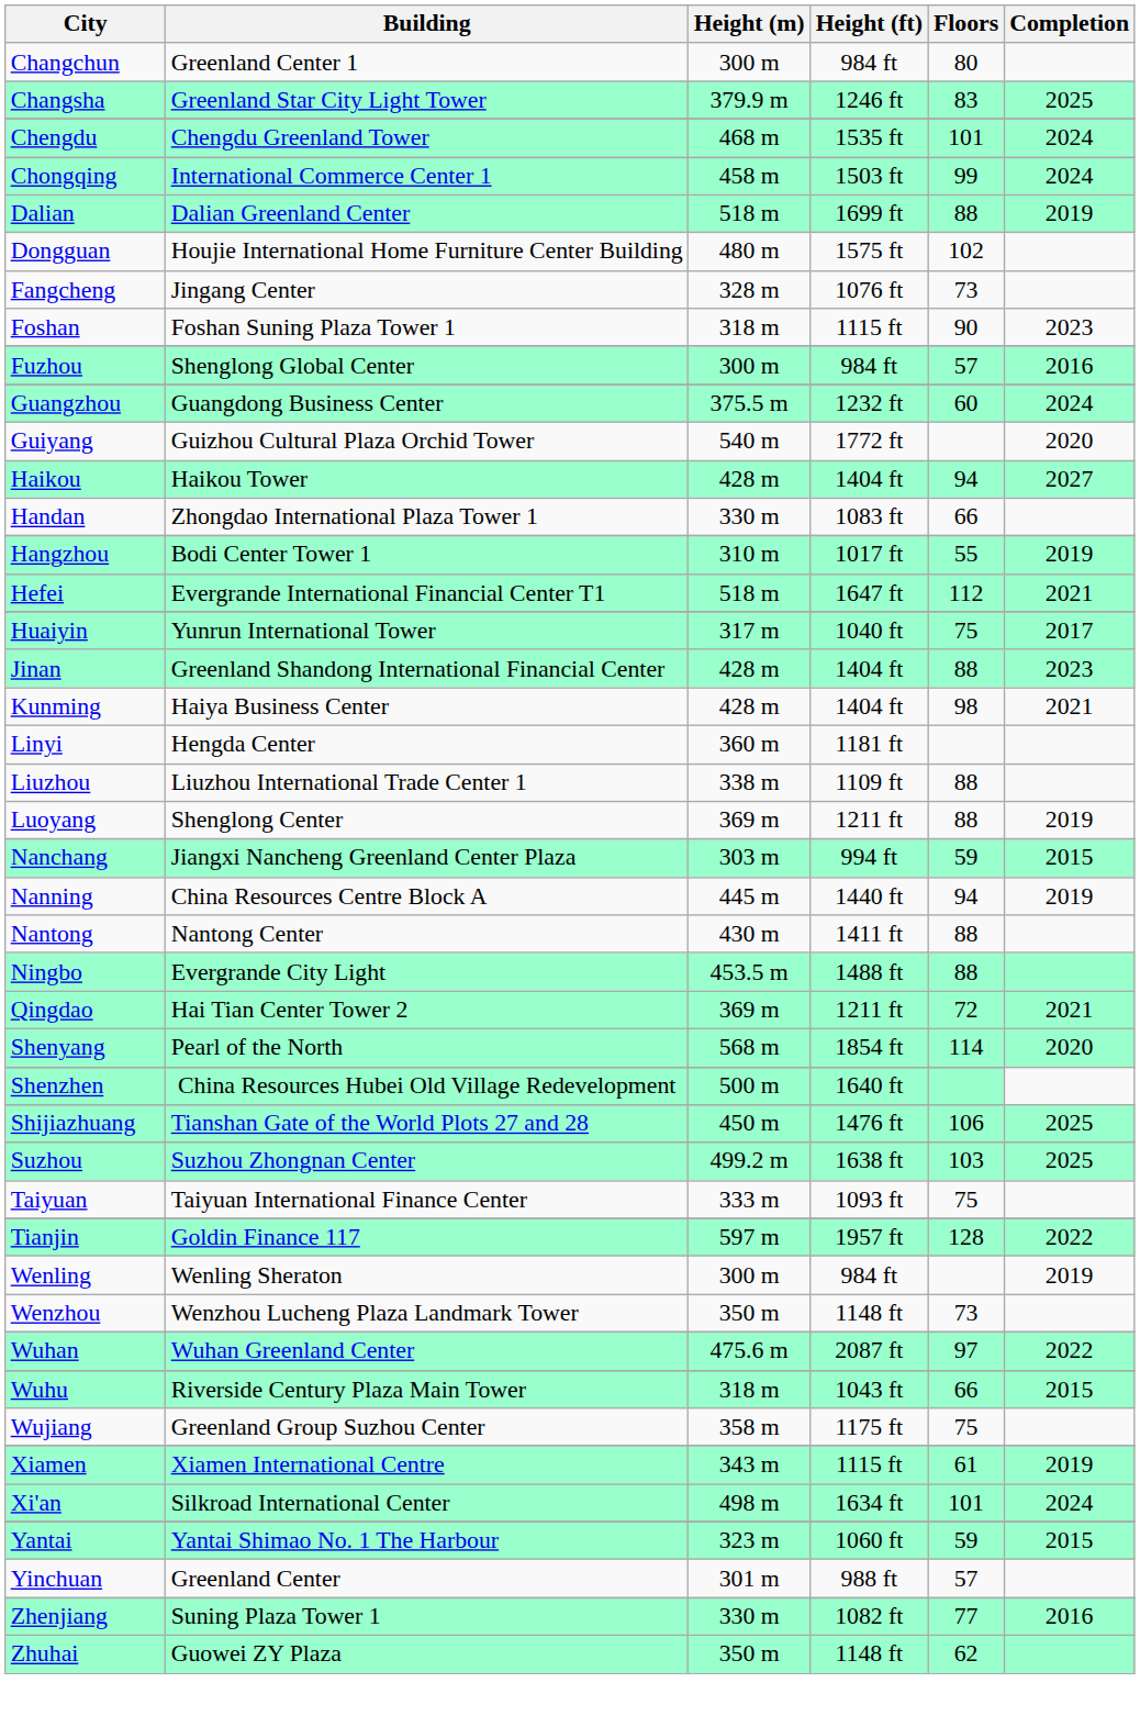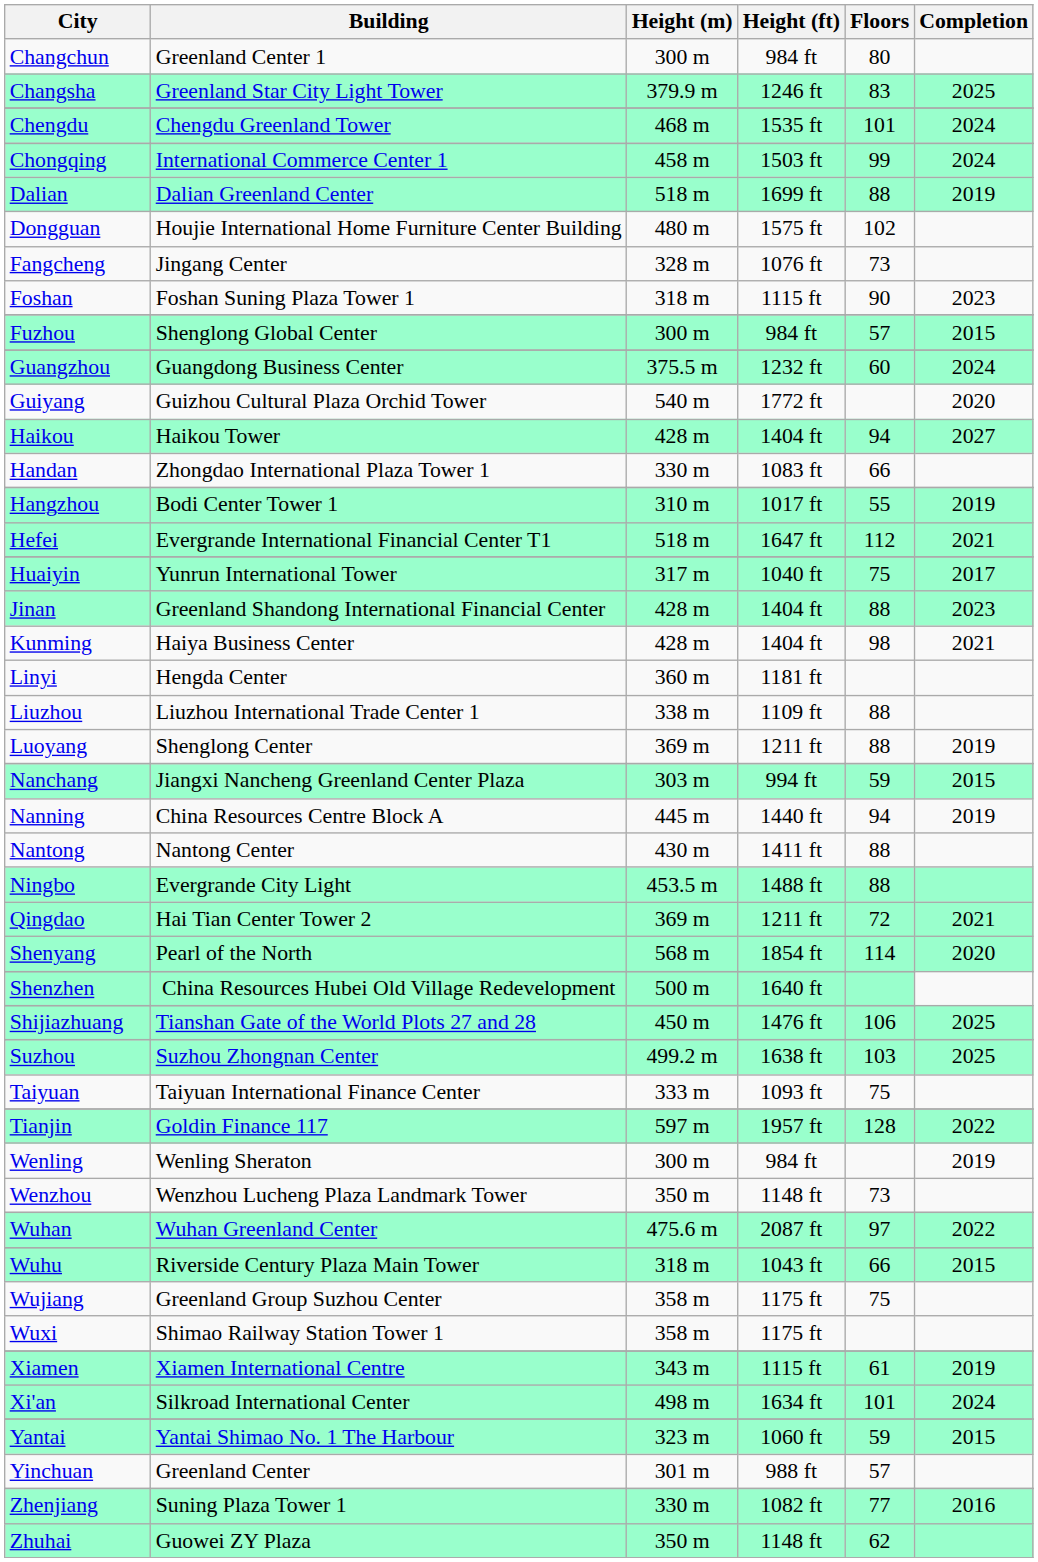Fuzhou | Completion: 2016 -> 2015
+ row: Wuxi | Shimao Railway Station Tower 1 | 358 m | 1175 ft
